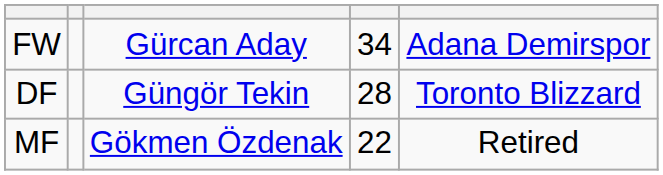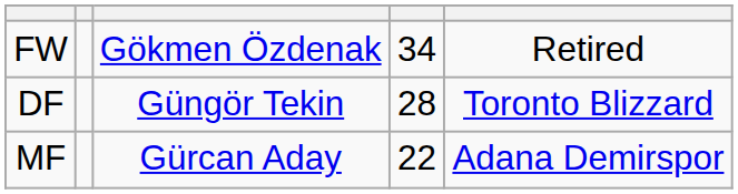FW | column 3: Gürcan Aday -> Gökmen Özdenak
FW | column 5: Adana Demirspor -> Retired
MF | column 3: Gökmen Özdenak -> Gürcan Aday
MF | column 5: Retired -> Adana Demirspor
